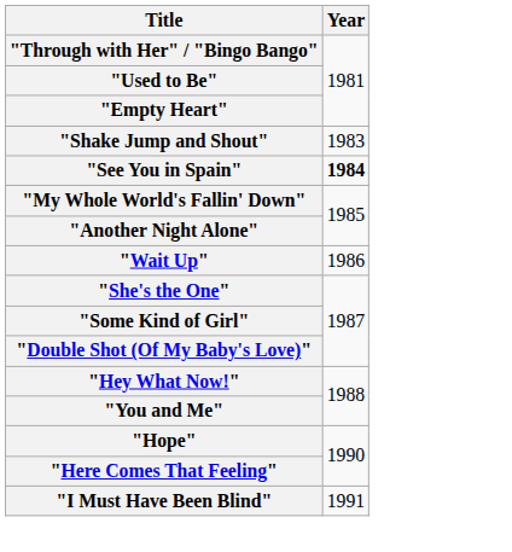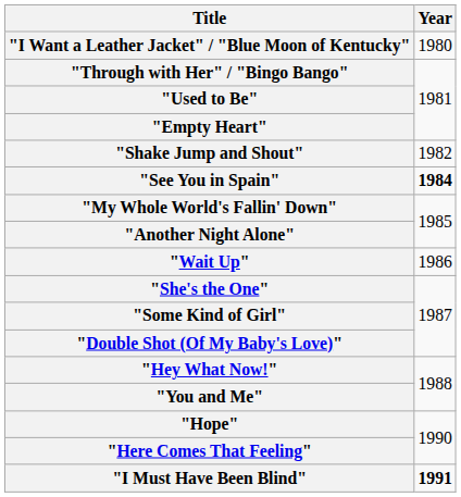+ row: "I Want a Leather Jacket" / "Blue Moon of Kentucky" | 1980
"Shake Jump and Shout" | Year: 1983 -> 1982
"I Must Have Been Blind" | Year: normal -> bold
